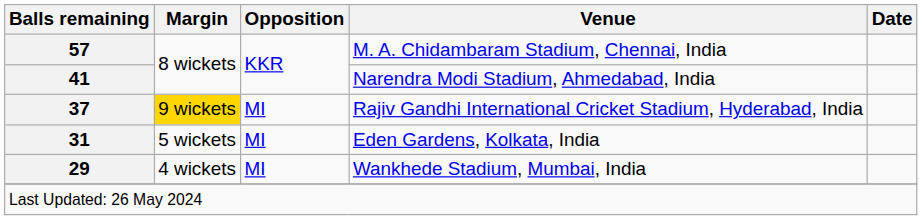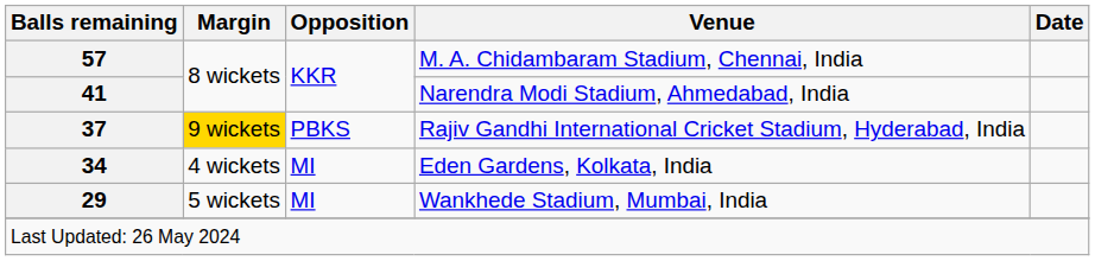Rajiv Gandhi International Cricket Stadium, Hyderabad, India | Opposition: MI -> PBKS
Eden Gardens, Kolkata, India | Balls remaining: 31 -> 34
Eden Gardens, Kolkata, India | Margin: 5 wickets -> 4 wickets
Wankhede Stadium, Mumbai, India | Margin: 4 wickets -> 5 wickets
